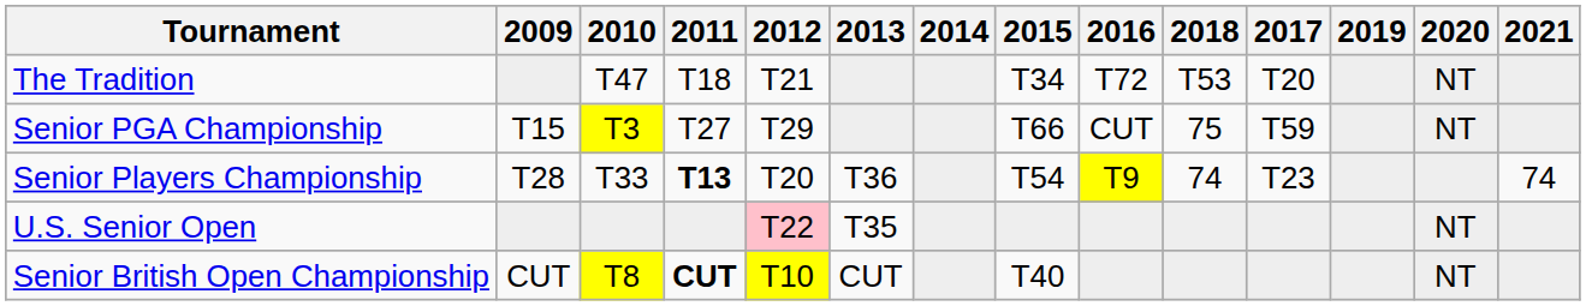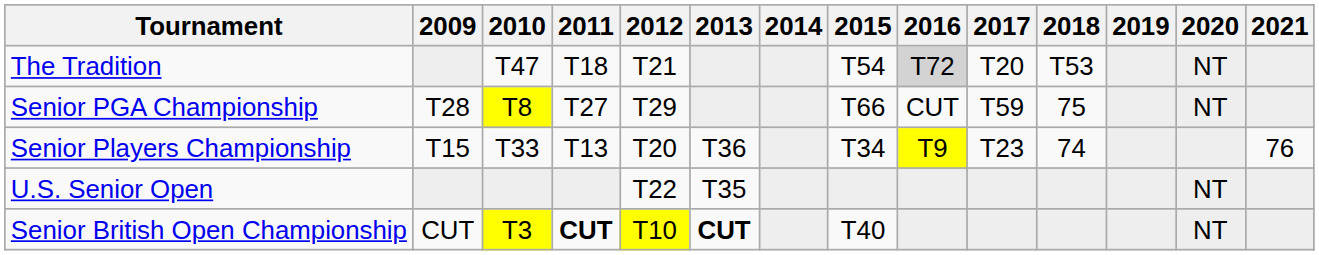columns swapped: 2017 <-> 2018
The Tradition | 2015: T34 -> T54
The Tradition | 2016: no background -> lightgrey background
Senior PGA Championship | 2009: T15 -> T28
Senior PGA Championship | 2010: T3 -> T8
Senior Players Championship | 2009: T28 -> T15
Senior Players Championship | 2011: bold -> normal
Senior Players Championship | 2015: T54 -> T34
Senior Players Championship | 2021: 74 -> 76
U.S. Senior Open | 2012: pink background -> no background
Senior British Open Championship | 2010: T8 -> T3
Senior British Open Championship | 2013: normal -> bold
